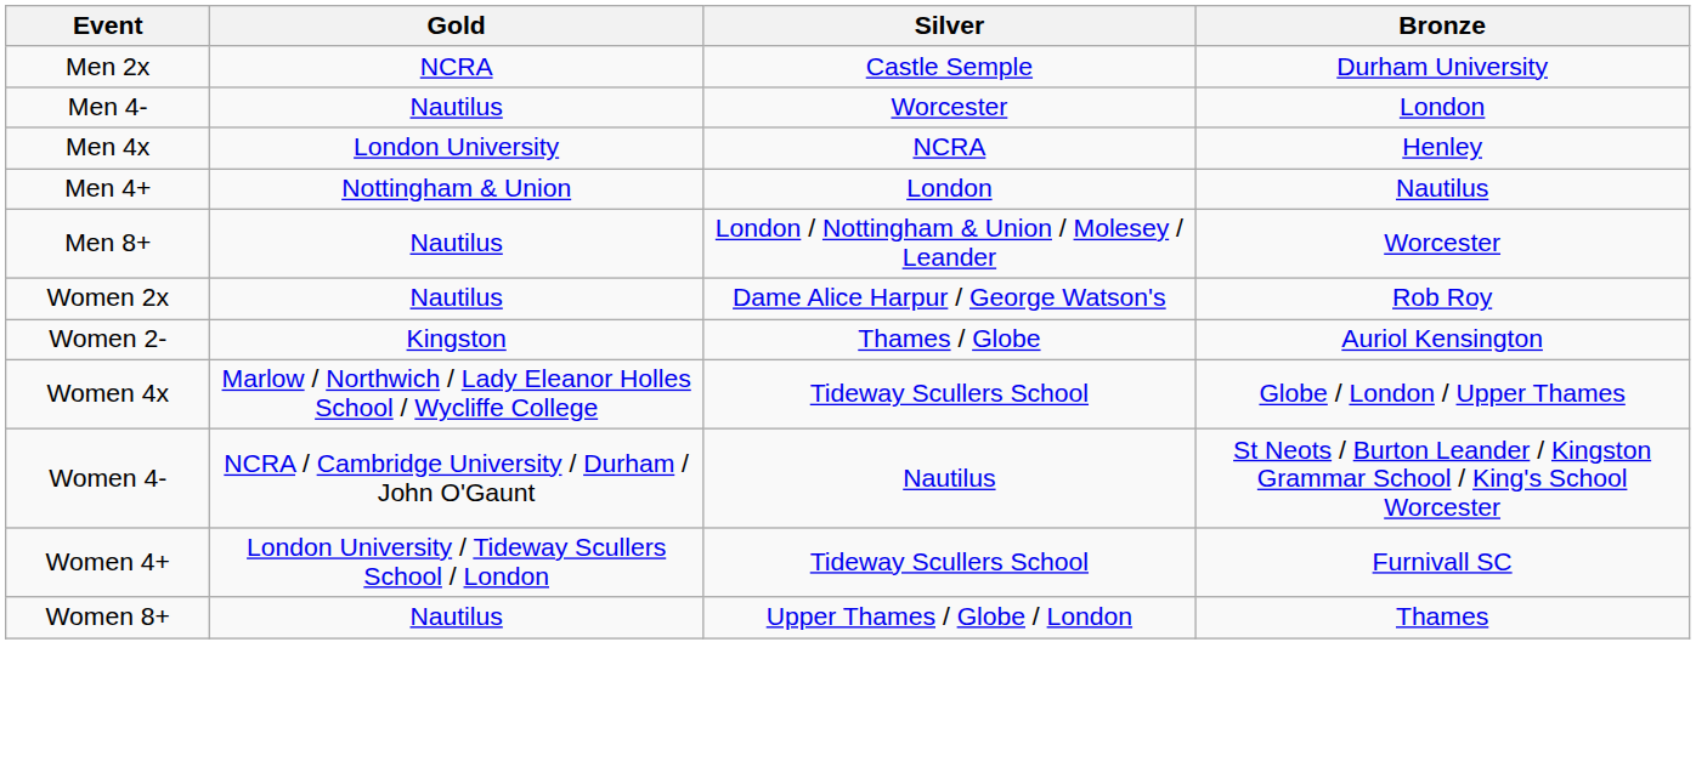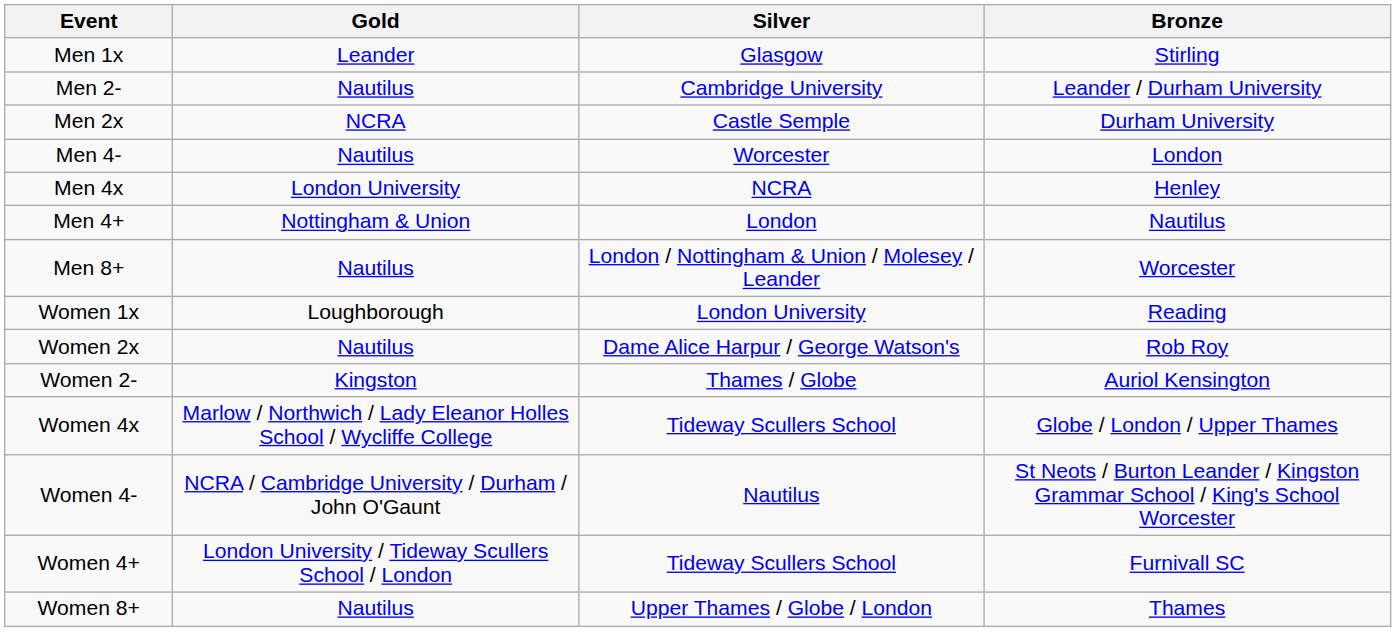+ row: Men 1x | Leander | Glasgow | Stirling
+ row: Men 2- | Nautilus | Cambridge University | Leander / Durham University
+ row: Women 1x | Loughborough | London University | Reading
